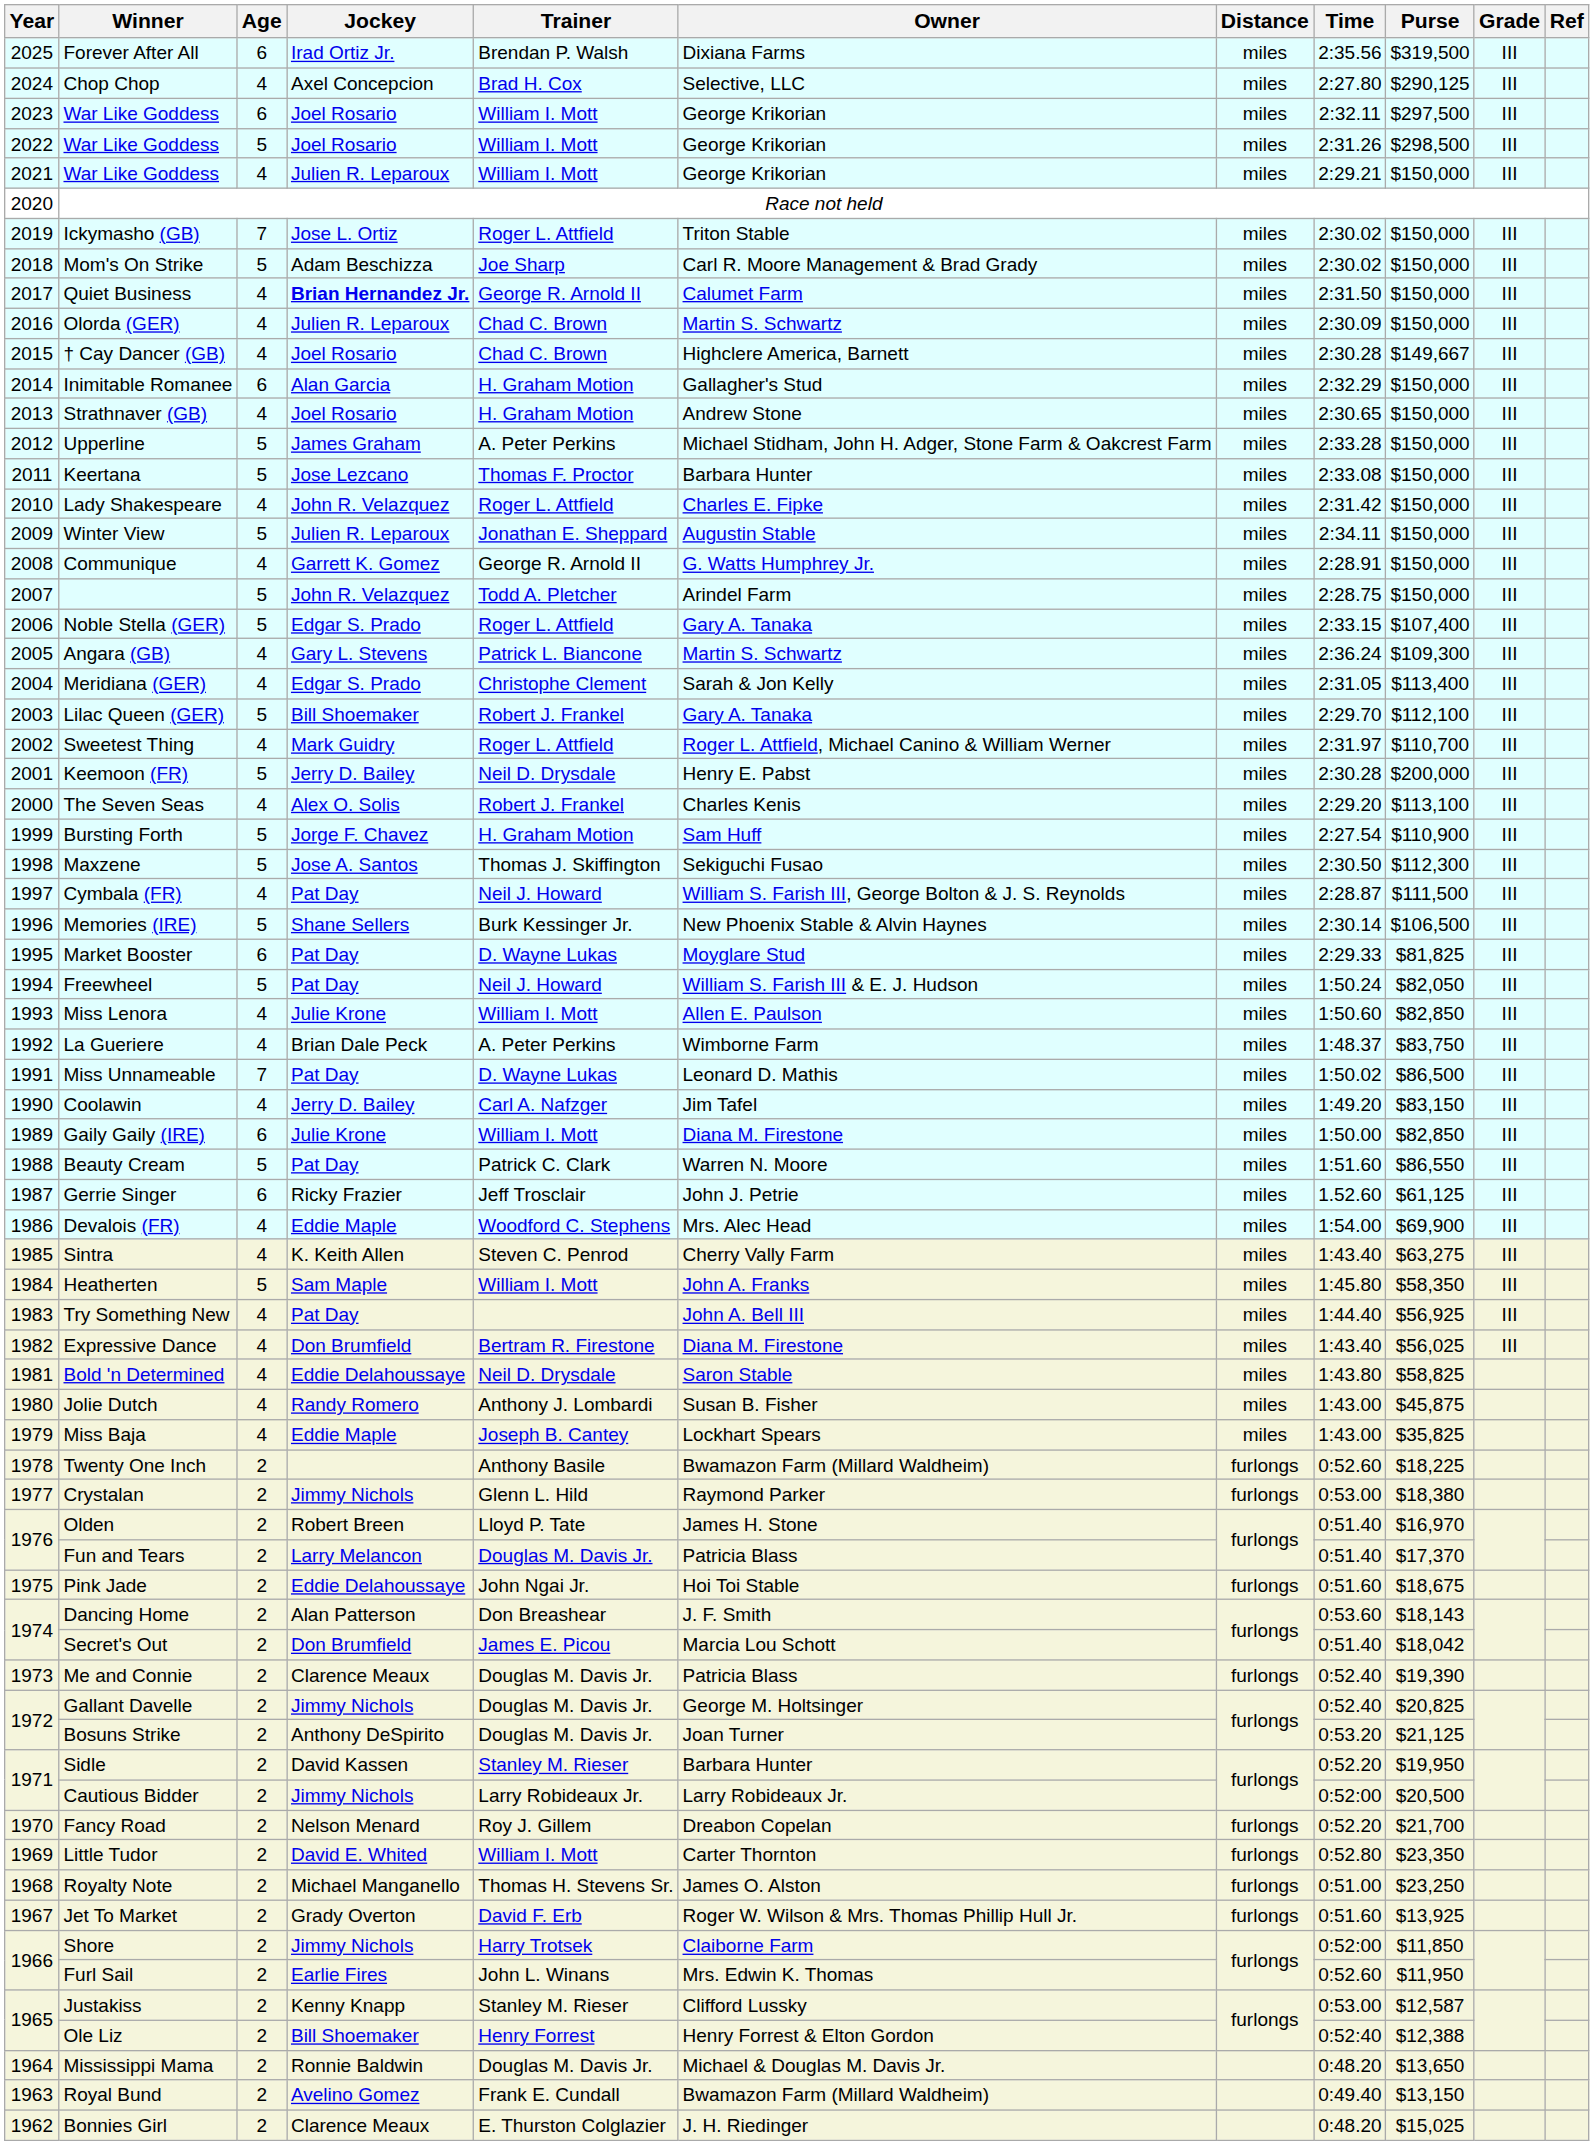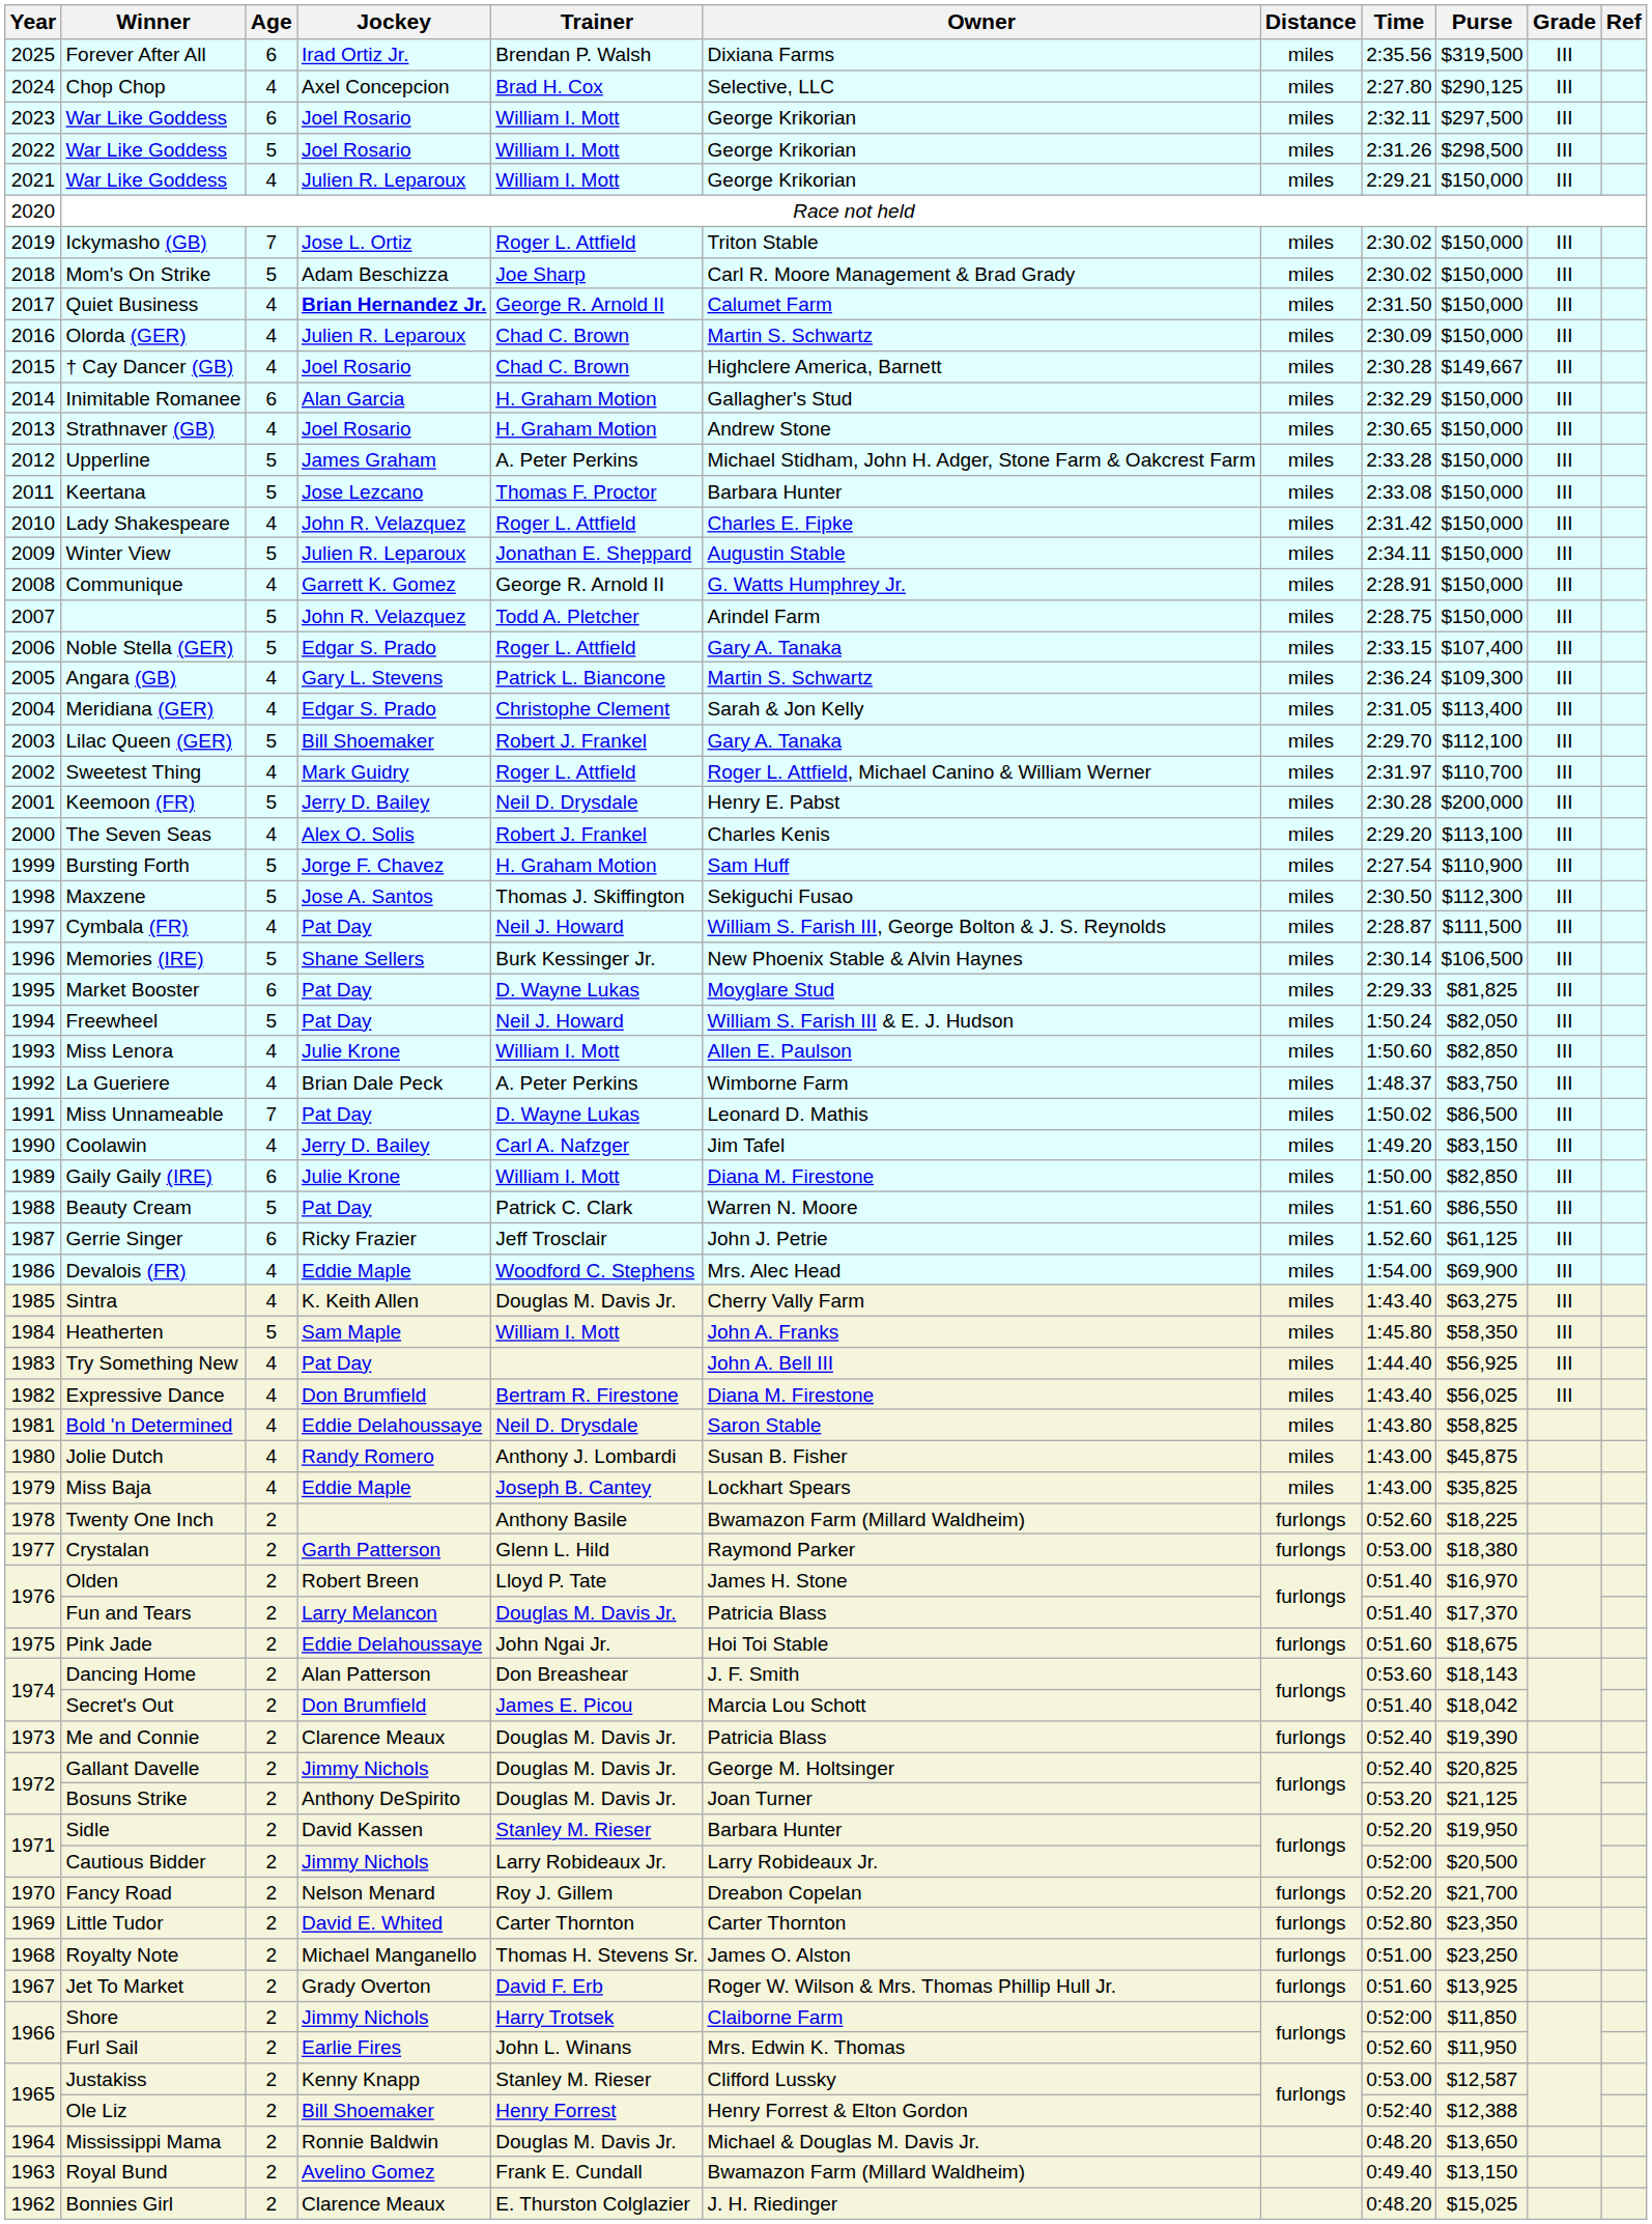Sintra | Trainer: Steven C. Penrod -> Douglas M. Davis Jr.
Crystalan | Jockey: Jimmy Nichols -> Garth Patterson
Little Tudor | Trainer: William I. Mott -> Carter Thornton
